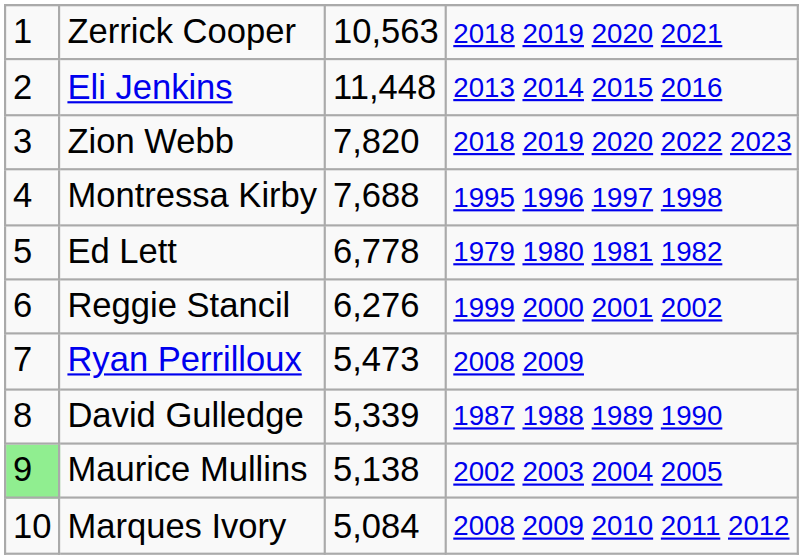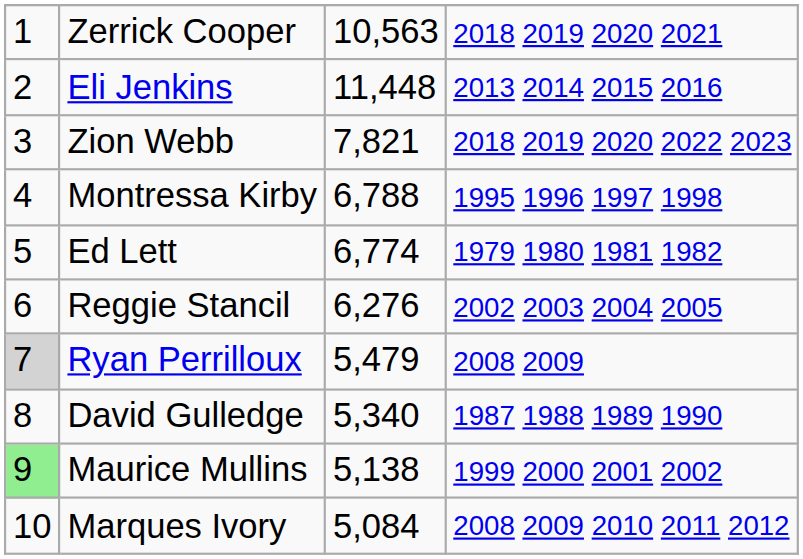Zion Webb | column 3: 7,820 -> 7,821
Montressa Kirby | column 3: 7,688 -> 6,788
Ed Lett | column 3: 6,778 -> 6,774
Reggie Stancil | column 4: 1999 2000 2001 2002 -> 2002 2003 2004 2005
Ryan Perrilloux | column 1: no background -> lightgrey background
Ryan Perrilloux | column 3: 5,473 -> 5,479
David Gulledge | column 3: 5,339 -> 5,340
Maurice Mullins | column 4: 2002 2003 2004 2005 -> 1999 2000 2001 2002
